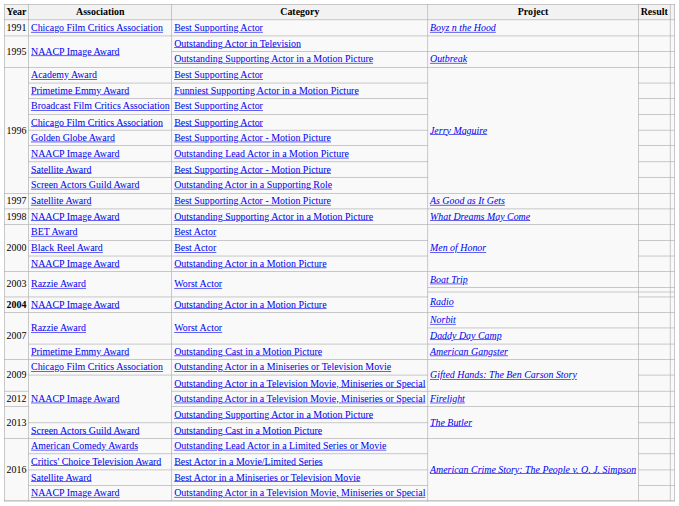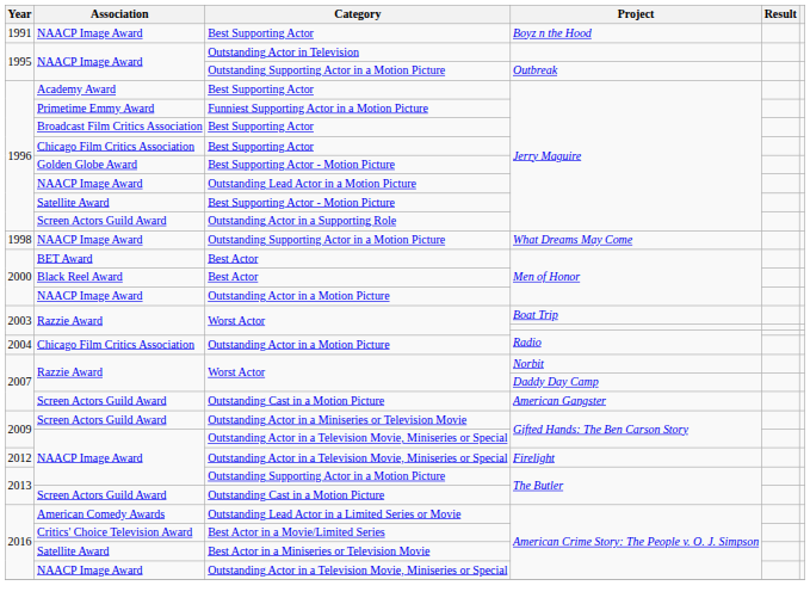Best Supporting Actor / Boyz n the Hood | Association: Chicago Film Critics Association -> NAACP Image Award
- row: 1997 | Satellite Award | Best Supporting Actor - Motion Picture | As Good as It Gets
Outstanding Actor in a Motion Picture / Radio | Year: bold -> normal
Outstanding Actor in a Motion Picture / Radio | Association: NAACP Image Award -> Chicago Film Critics Association
Outstanding Cast in a Motion Picture / American Gangster | Association: Primetime Emmy Award -> Screen Actors Guild Award
Outstanding Actor in a Miniseries or Television Movie | Association: Chicago Film Critics Association -> Screen Actors Guild Award
